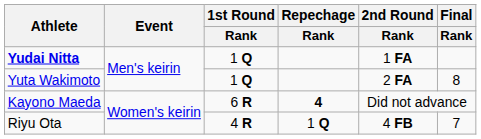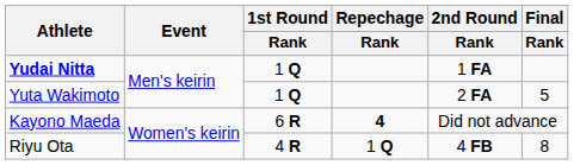Yuta Wakimoto | Final / Rank: 8 -> 5
Riyu Ota | Final / Rank: 7 -> 8
